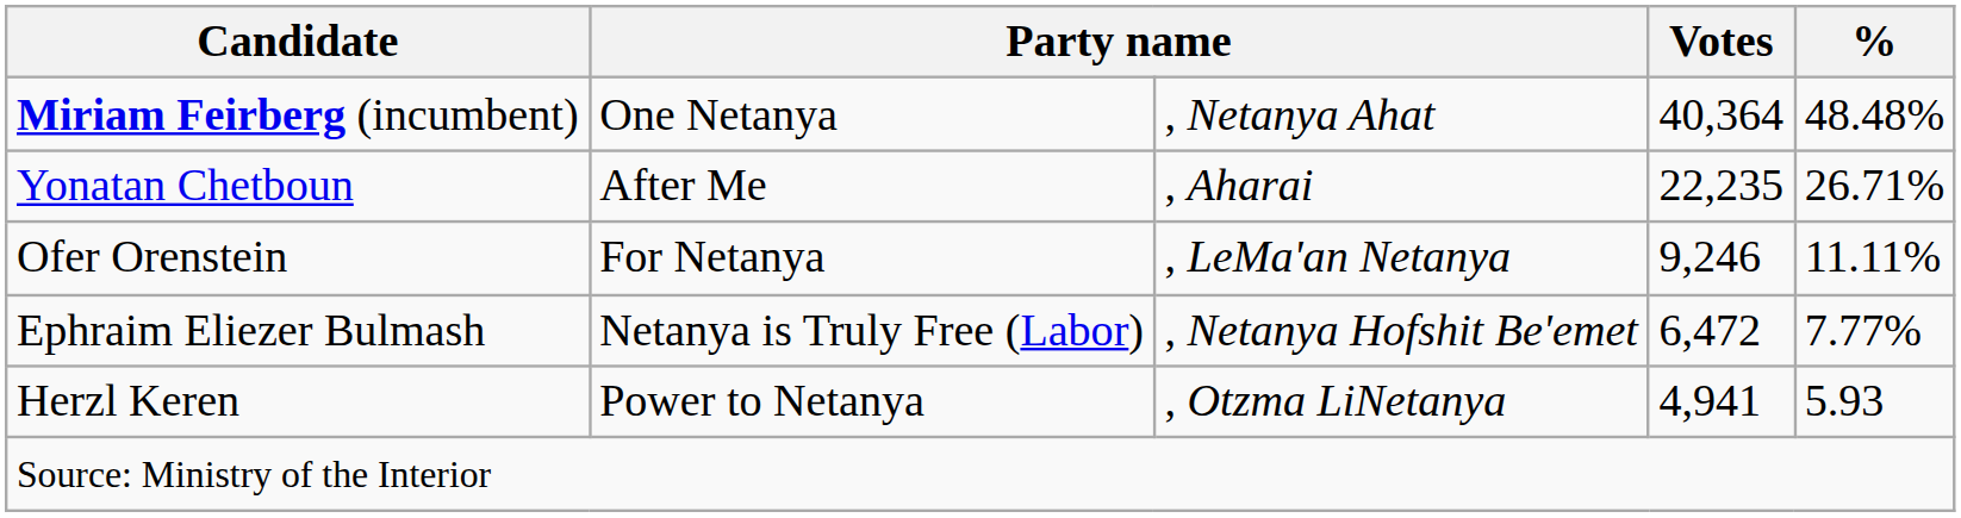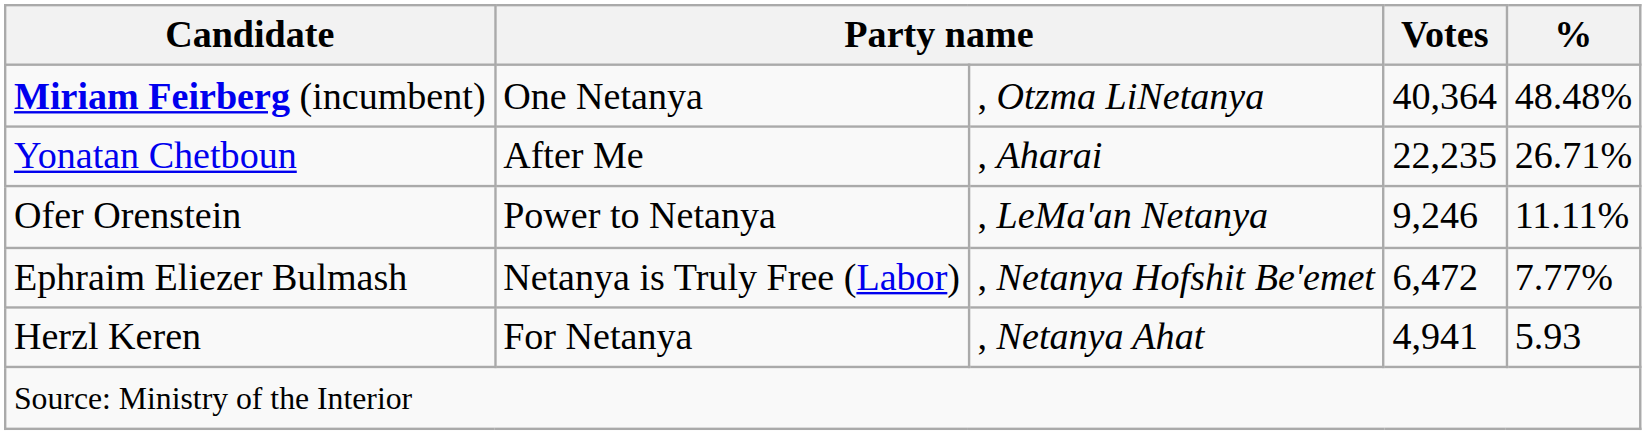Miriam Feirberg (incumbent) | column 3: , Netanya Ahat -> , Otzma LiNetanya
Ofer Orenstein | column 2: For Netanya -> Power to Netanya
Herzl Keren | column 2: Power to Netanya -> For Netanya
Herzl Keren | column 3: , Otzma LiNetanya -> , Netanya Ahat
